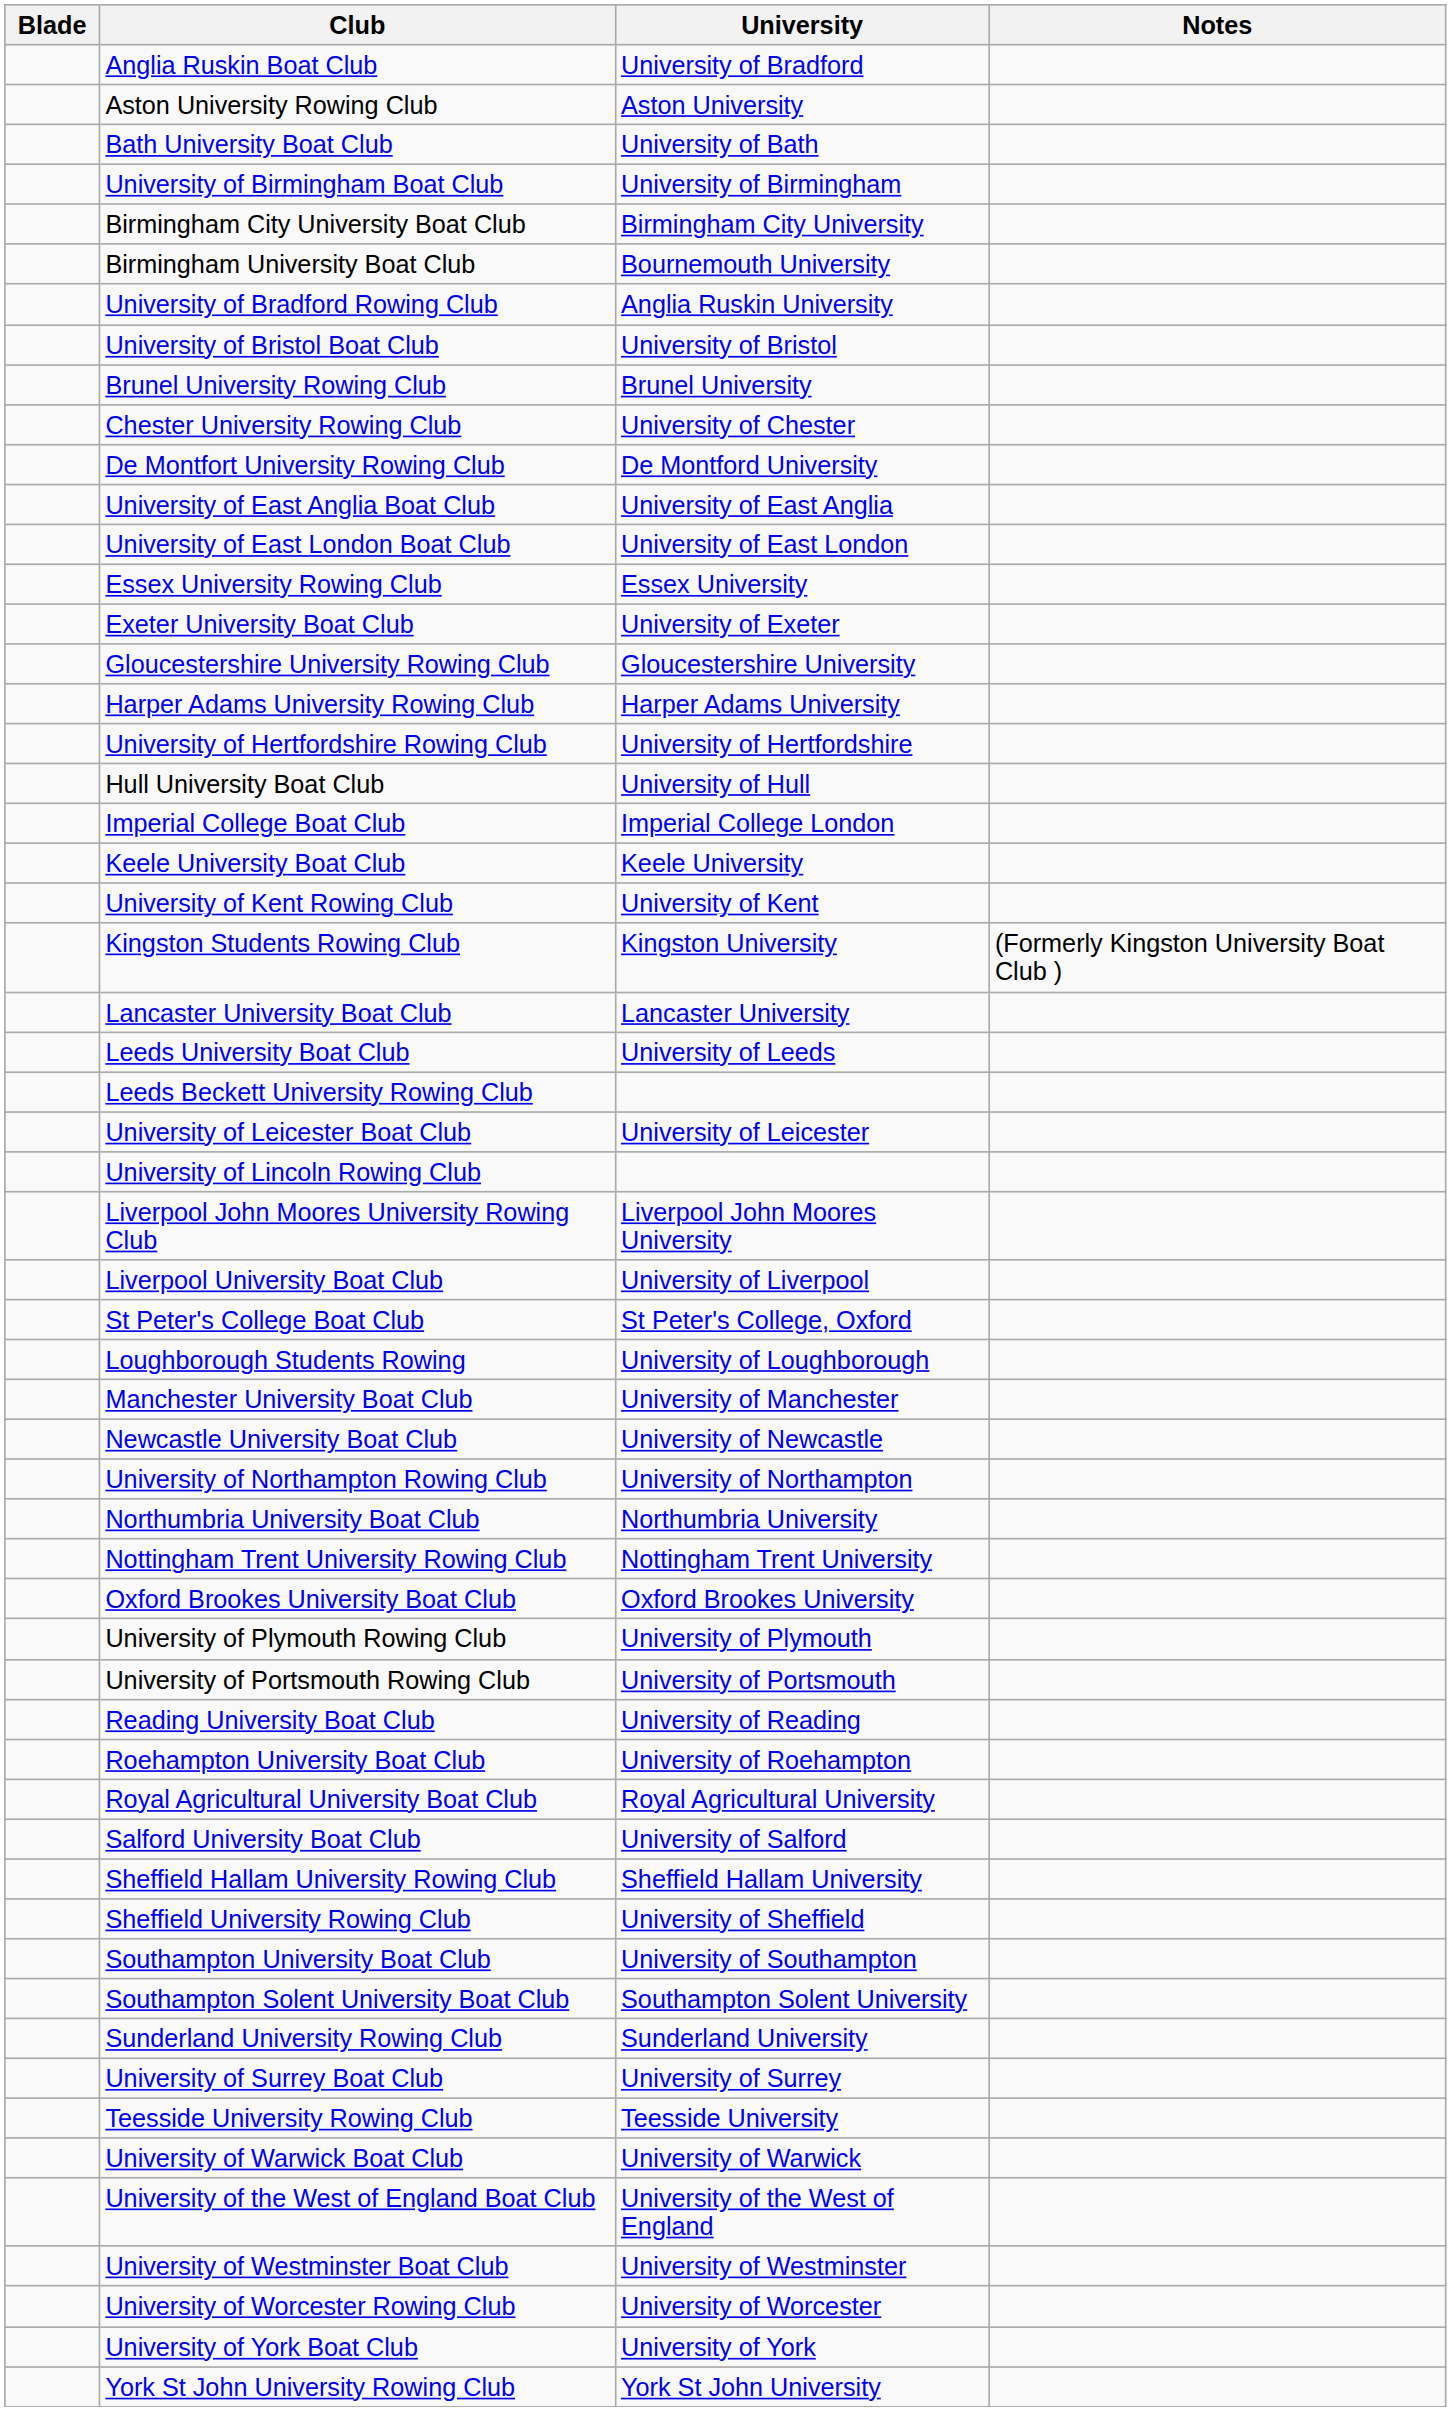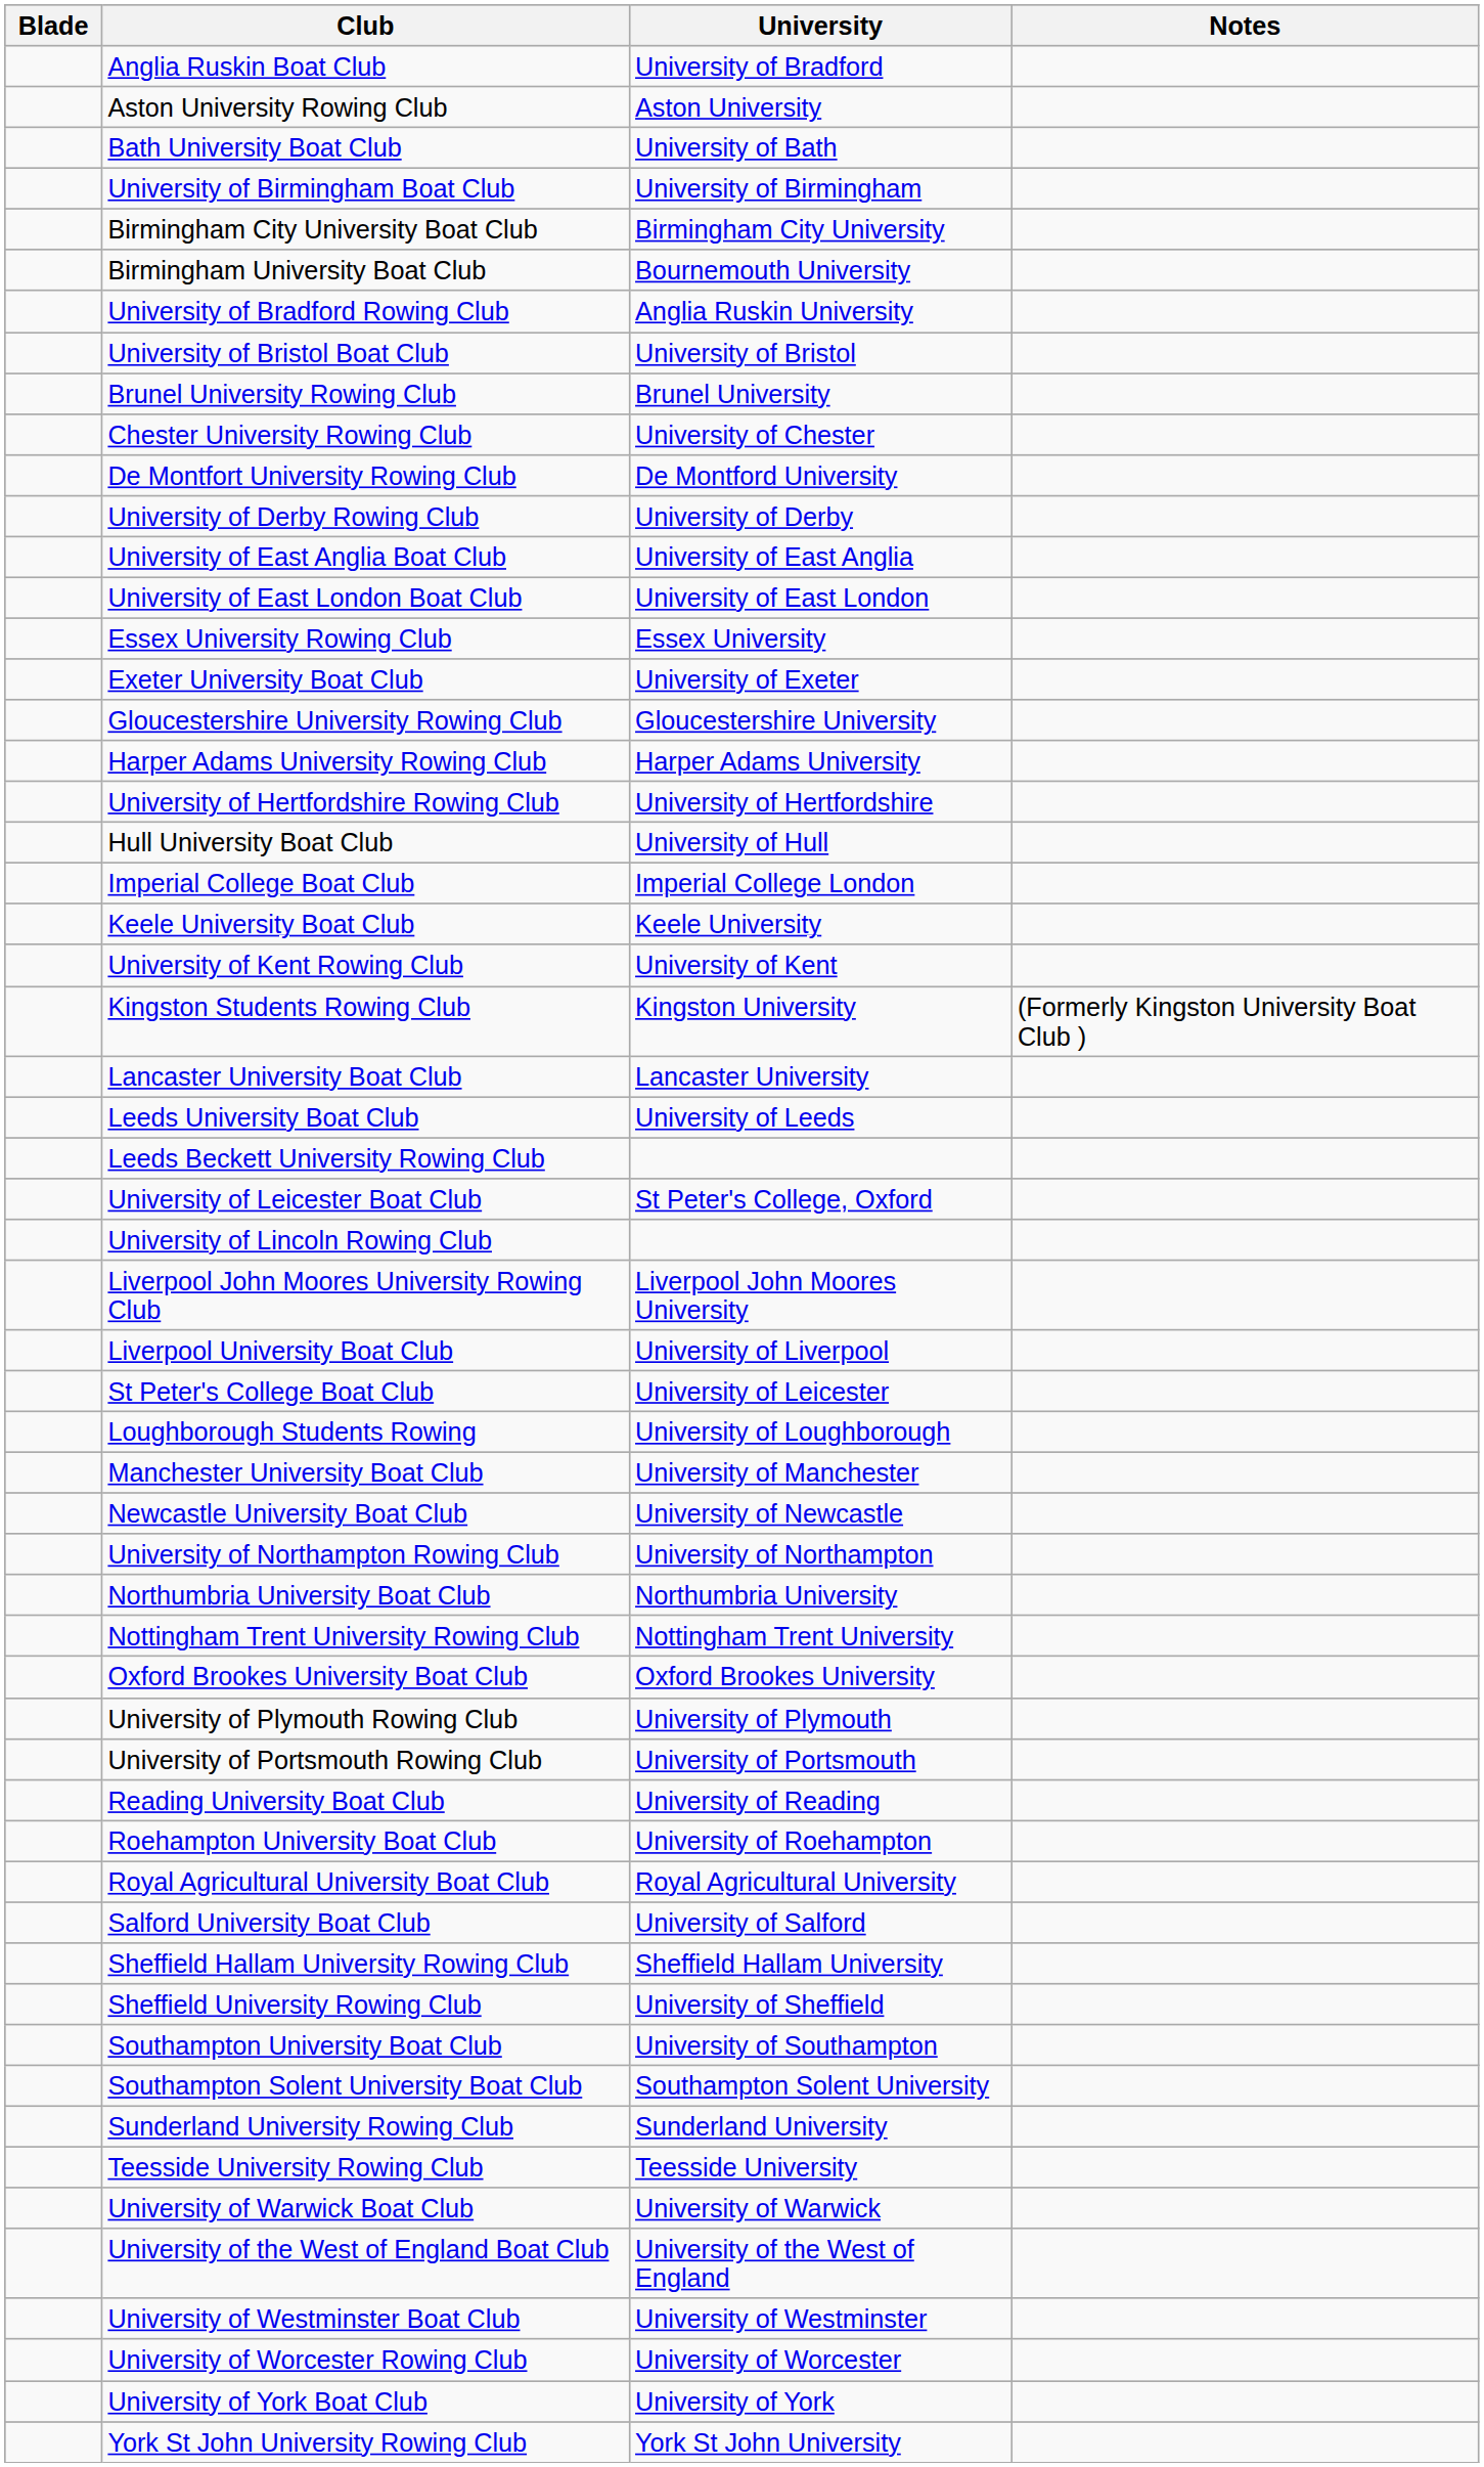+ row: University of Derby Rowing Club | University of Derby
University of Leicester Boat Club | University: University of Leicester -> St Peter's College, Oxford
St Peter's College Boat Club | University: St Peter's College, Oxford -> University of Leicester
- row: University of Surrey Boat Club | University of Surrey
